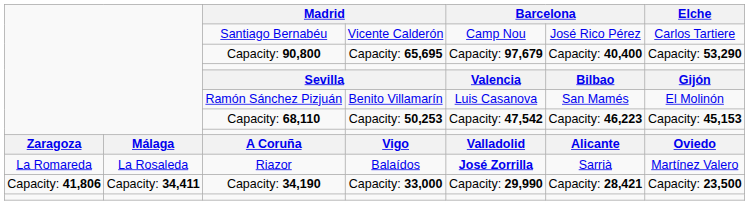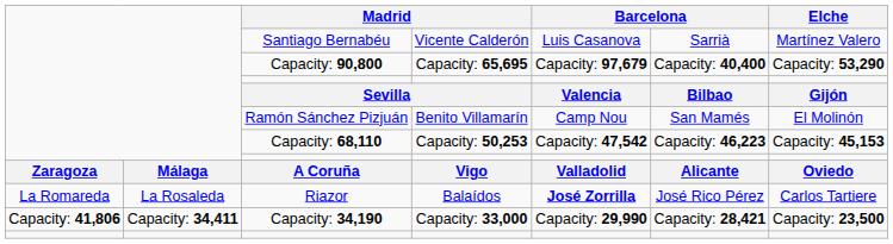Santiago Bernabéu | column 5: Camp Nou -> Luis Casanova
Santiago Bernabéu | column 6: José Rico Pérez -> Sarrià
Santiago Bernabéu | Elche: Carlos Tartiere -> Martínez Valero
Ramón Sánchez Pizjuán | column 5: Luis Casanova -> Camp Nou
Riazor | column 6: Sarrià -> José Rico Pérez
Riazor | Elche: Martínez Valero -> Carlos Tartiere
